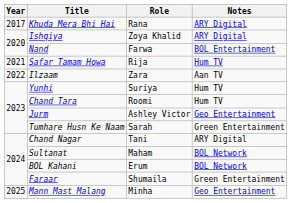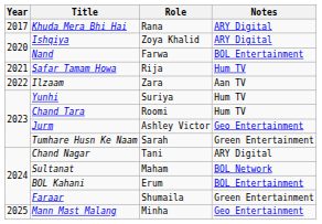BOL Kahani | Notes: BOL Network -> BOL Entertainment
